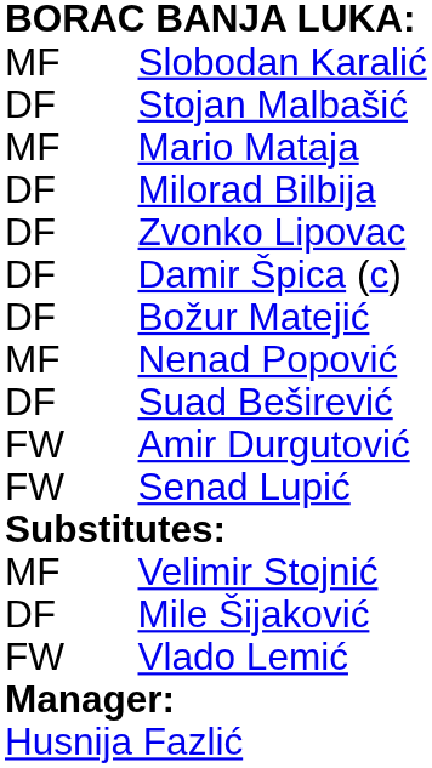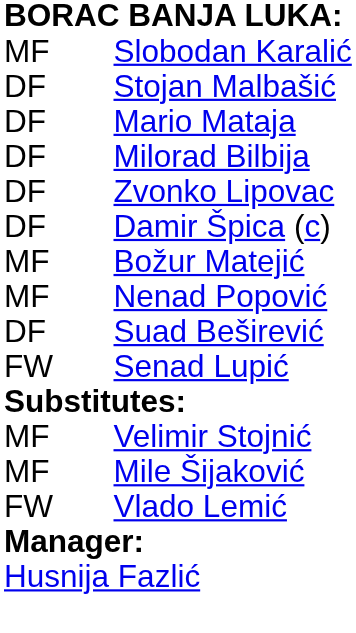Mario Mataja | column 1: MF -> DF
Božur Matejić | column 1: DF -> MF
- row: FW | Amir Durgutović
Mile Šijaković | column 1: DF -> MF
